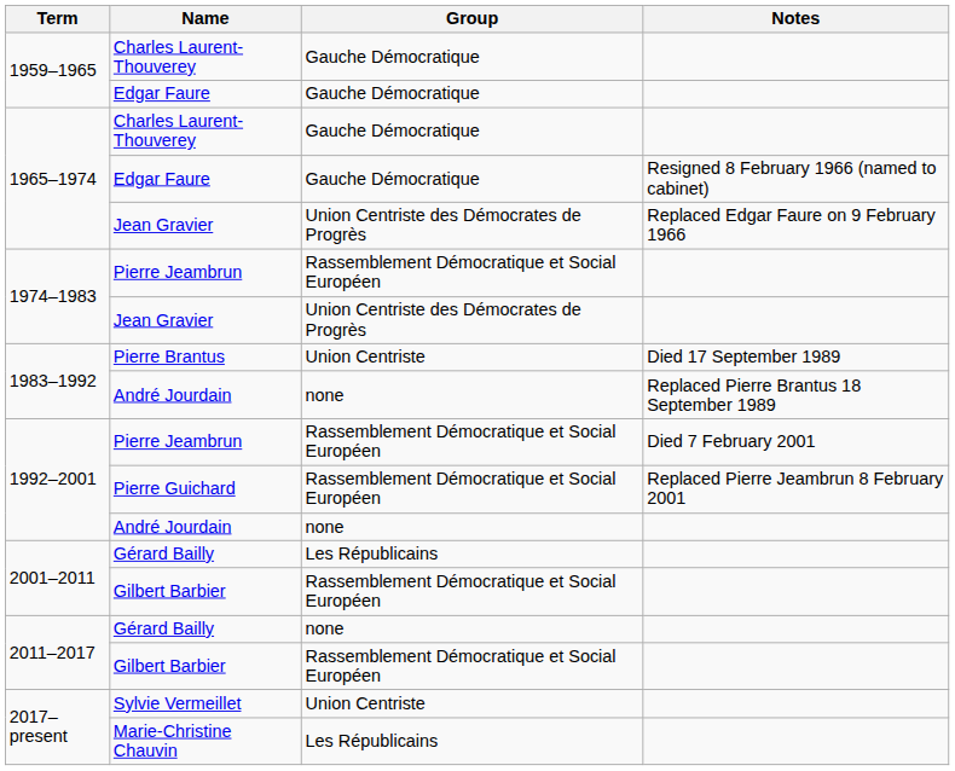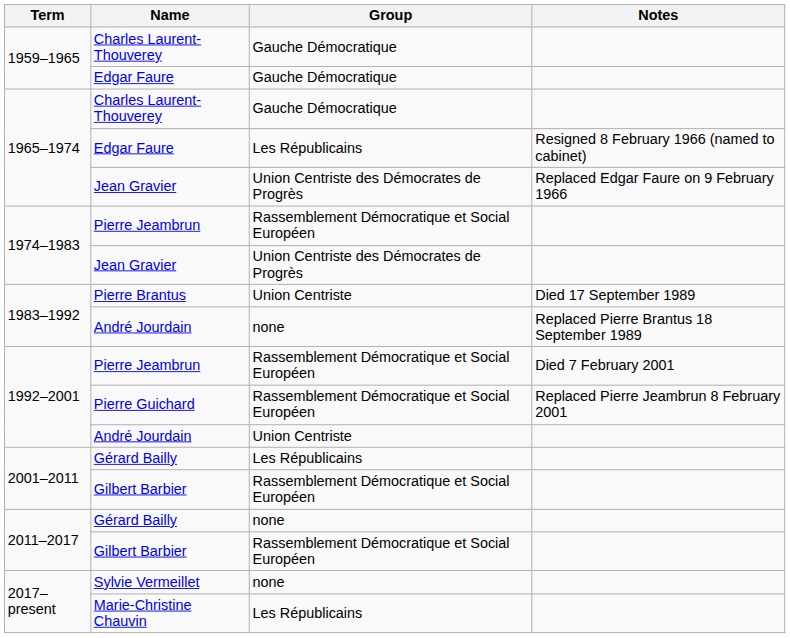1965–1974 / Edgar Faure | Group: Gauche Démocratique -> Les Républicains
1992–2001 / André Jourdain | Group: none -> Union Centriste
Sylvie Vermeillet | Group: Union Centriste -> none
